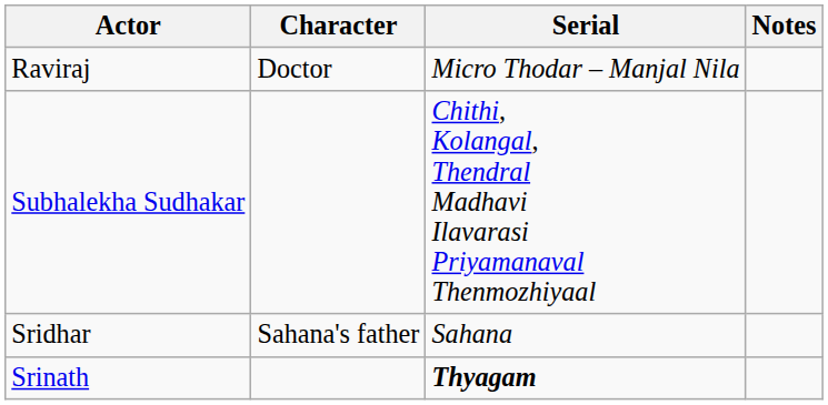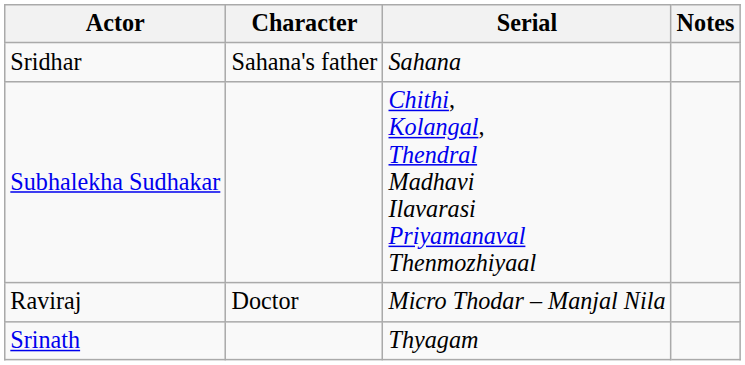rows swapped: Raviraj <-> Sridhar
Srinath | Serial: bold -> normal
